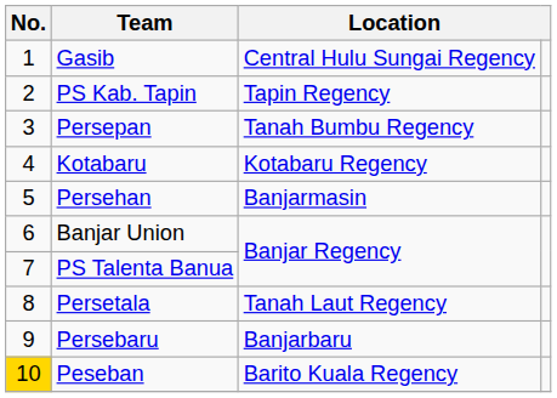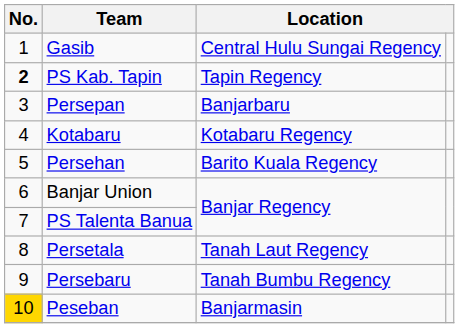PS Kab. Tapin | No.: normal -> bold
Persepan | column 3: Tanah Bumbu Regency -> Banjarbaru
Persehan | column 3: Banjarmasin -> Barito Kuala Regency
Persebaru | column 3: Banjarbaru -> Tanah Bumbu Regency
Peseban | column 3: Barito Kuala Regency -> Banjarmasin
